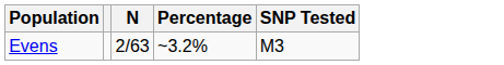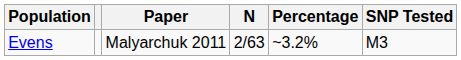+ column: Paper | Malyarchuk 2011
